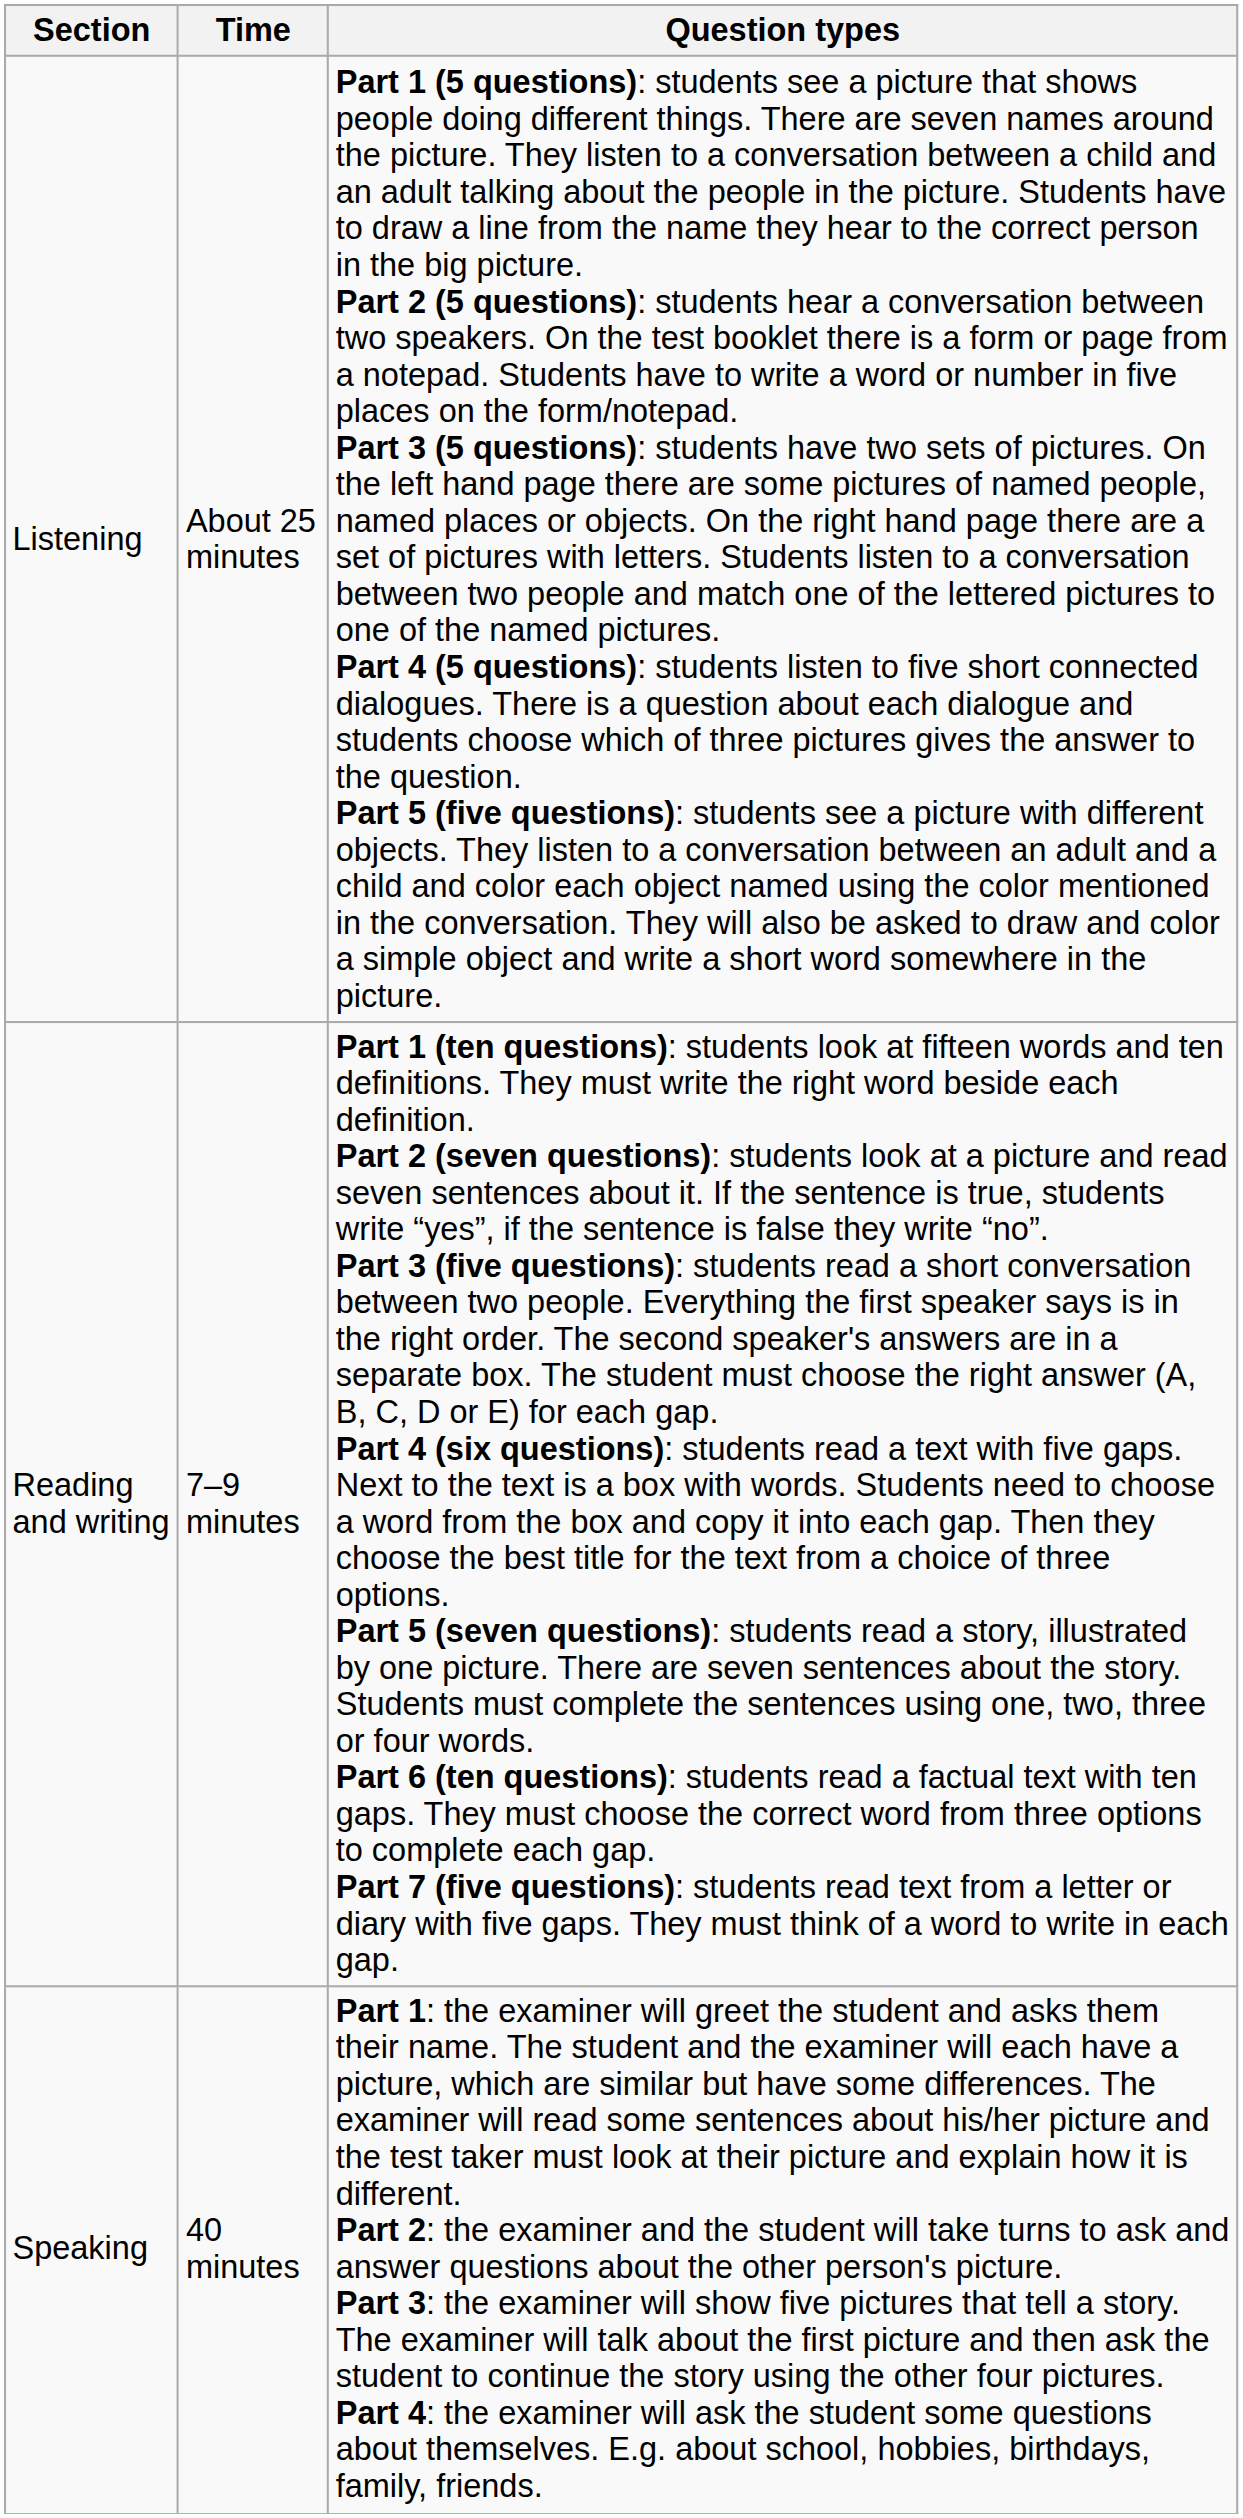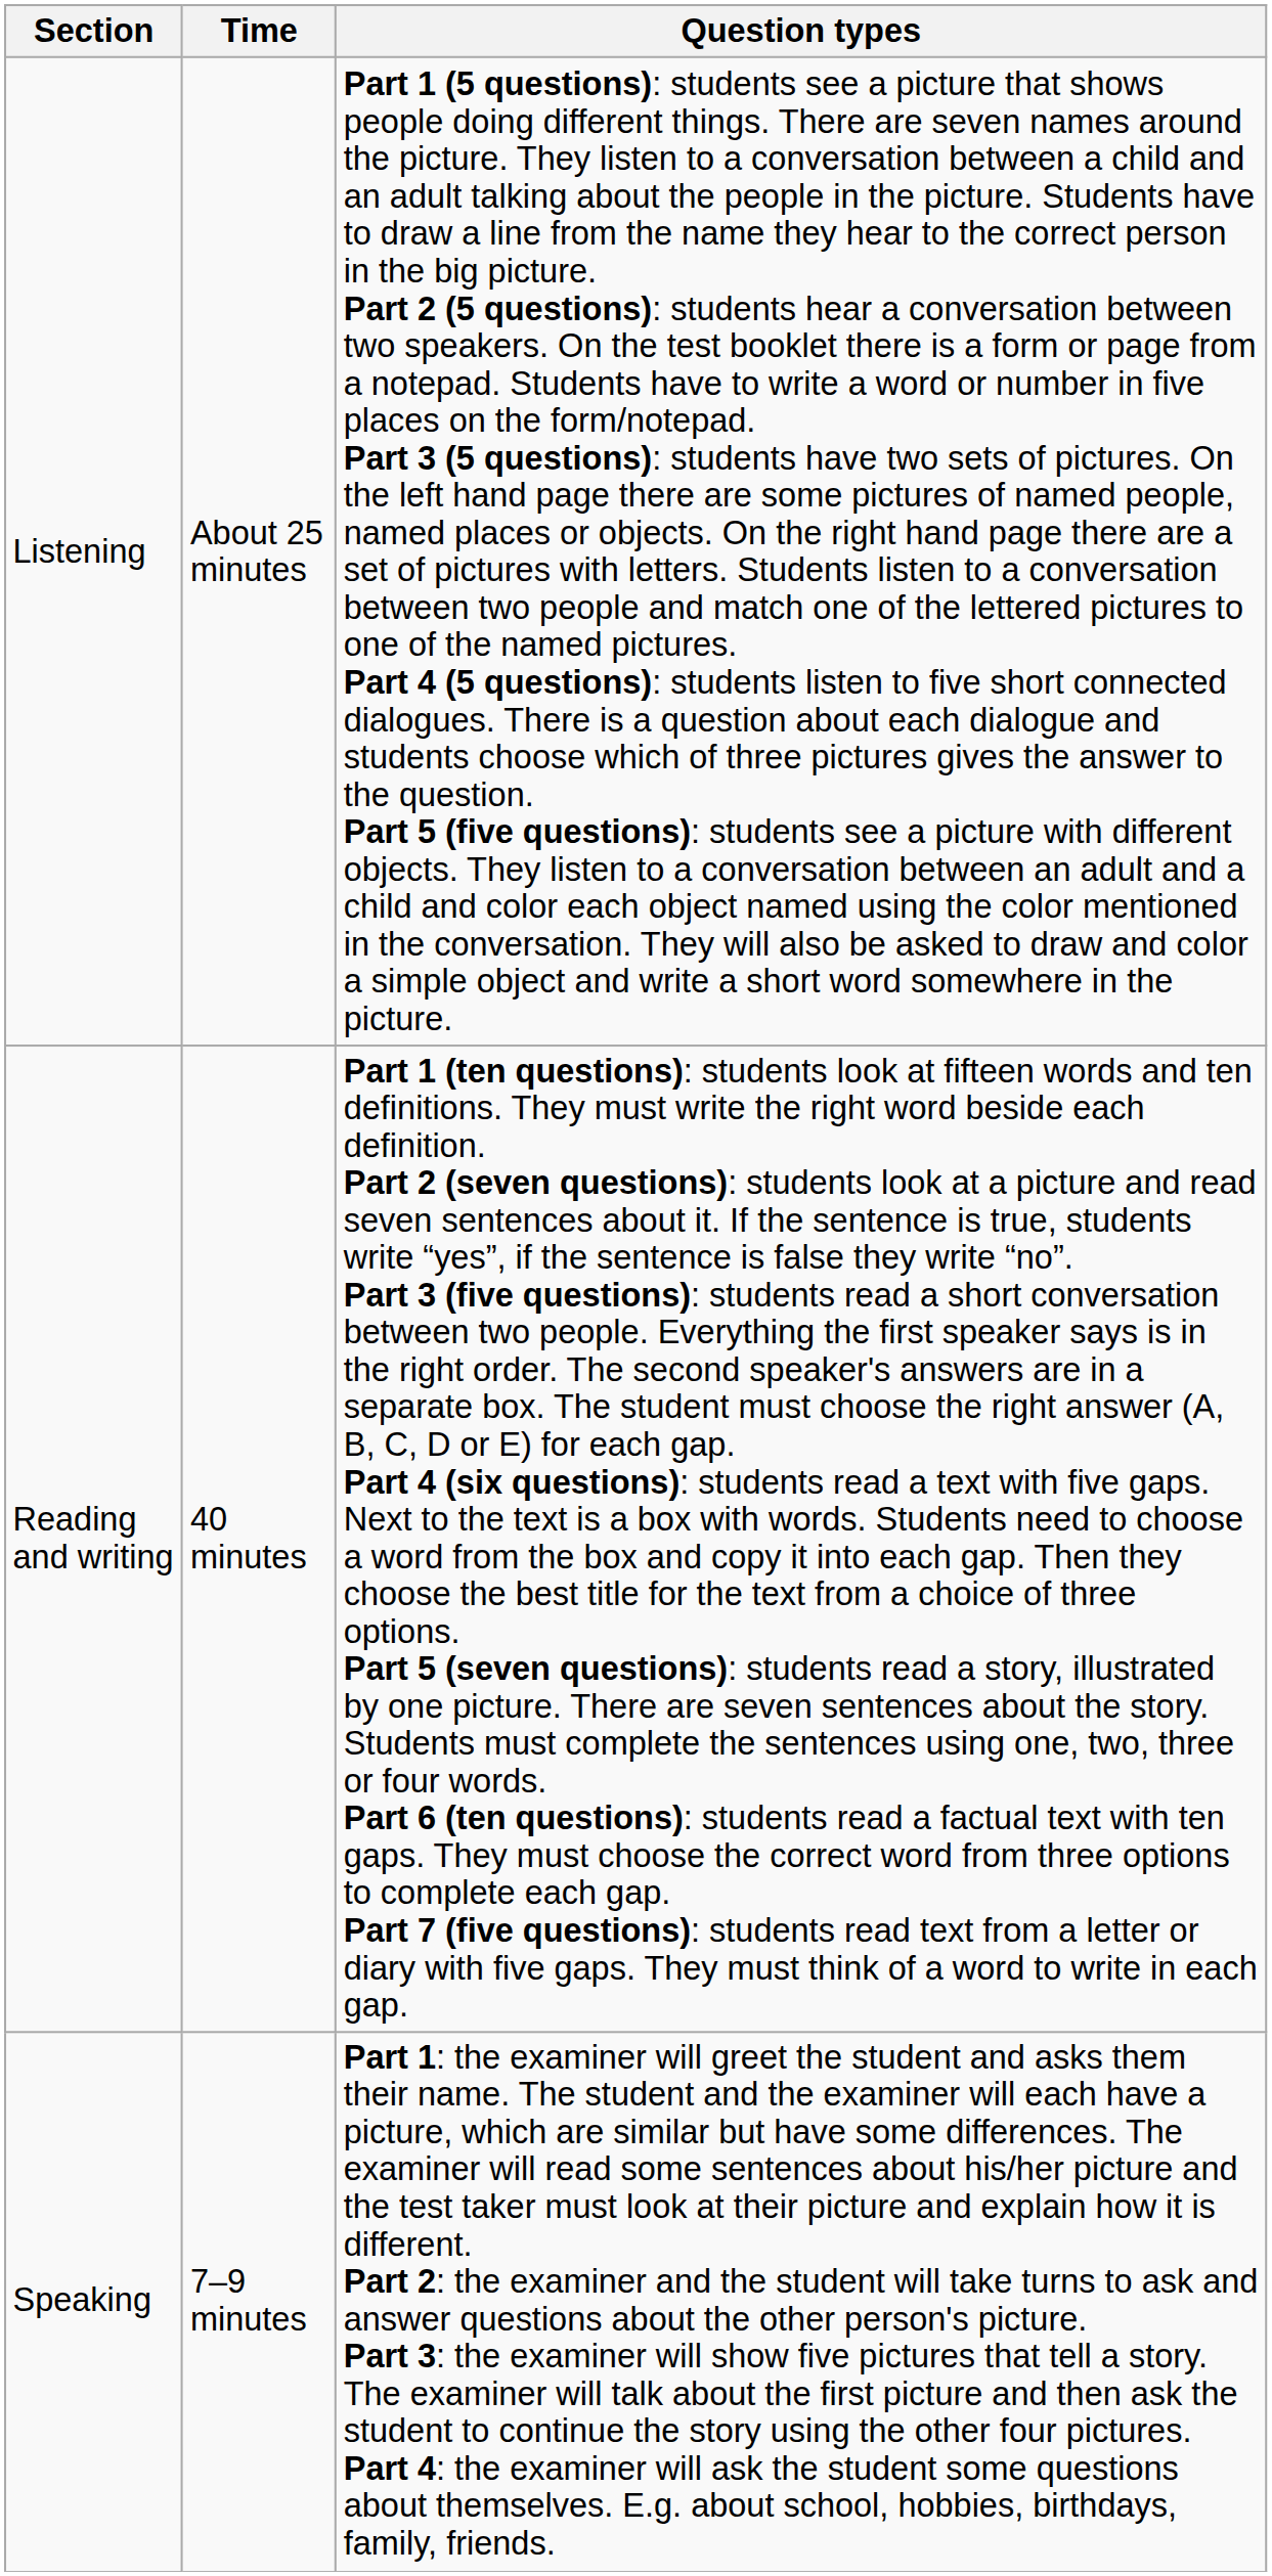Reading and writing | Time: 7–9 minutes -> 40 minutes
Speaking | Time: 40 minutes -> 7–9 minutes
